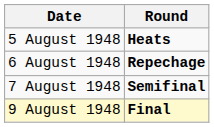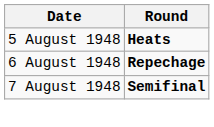- row: 9 August 1948 | Final
